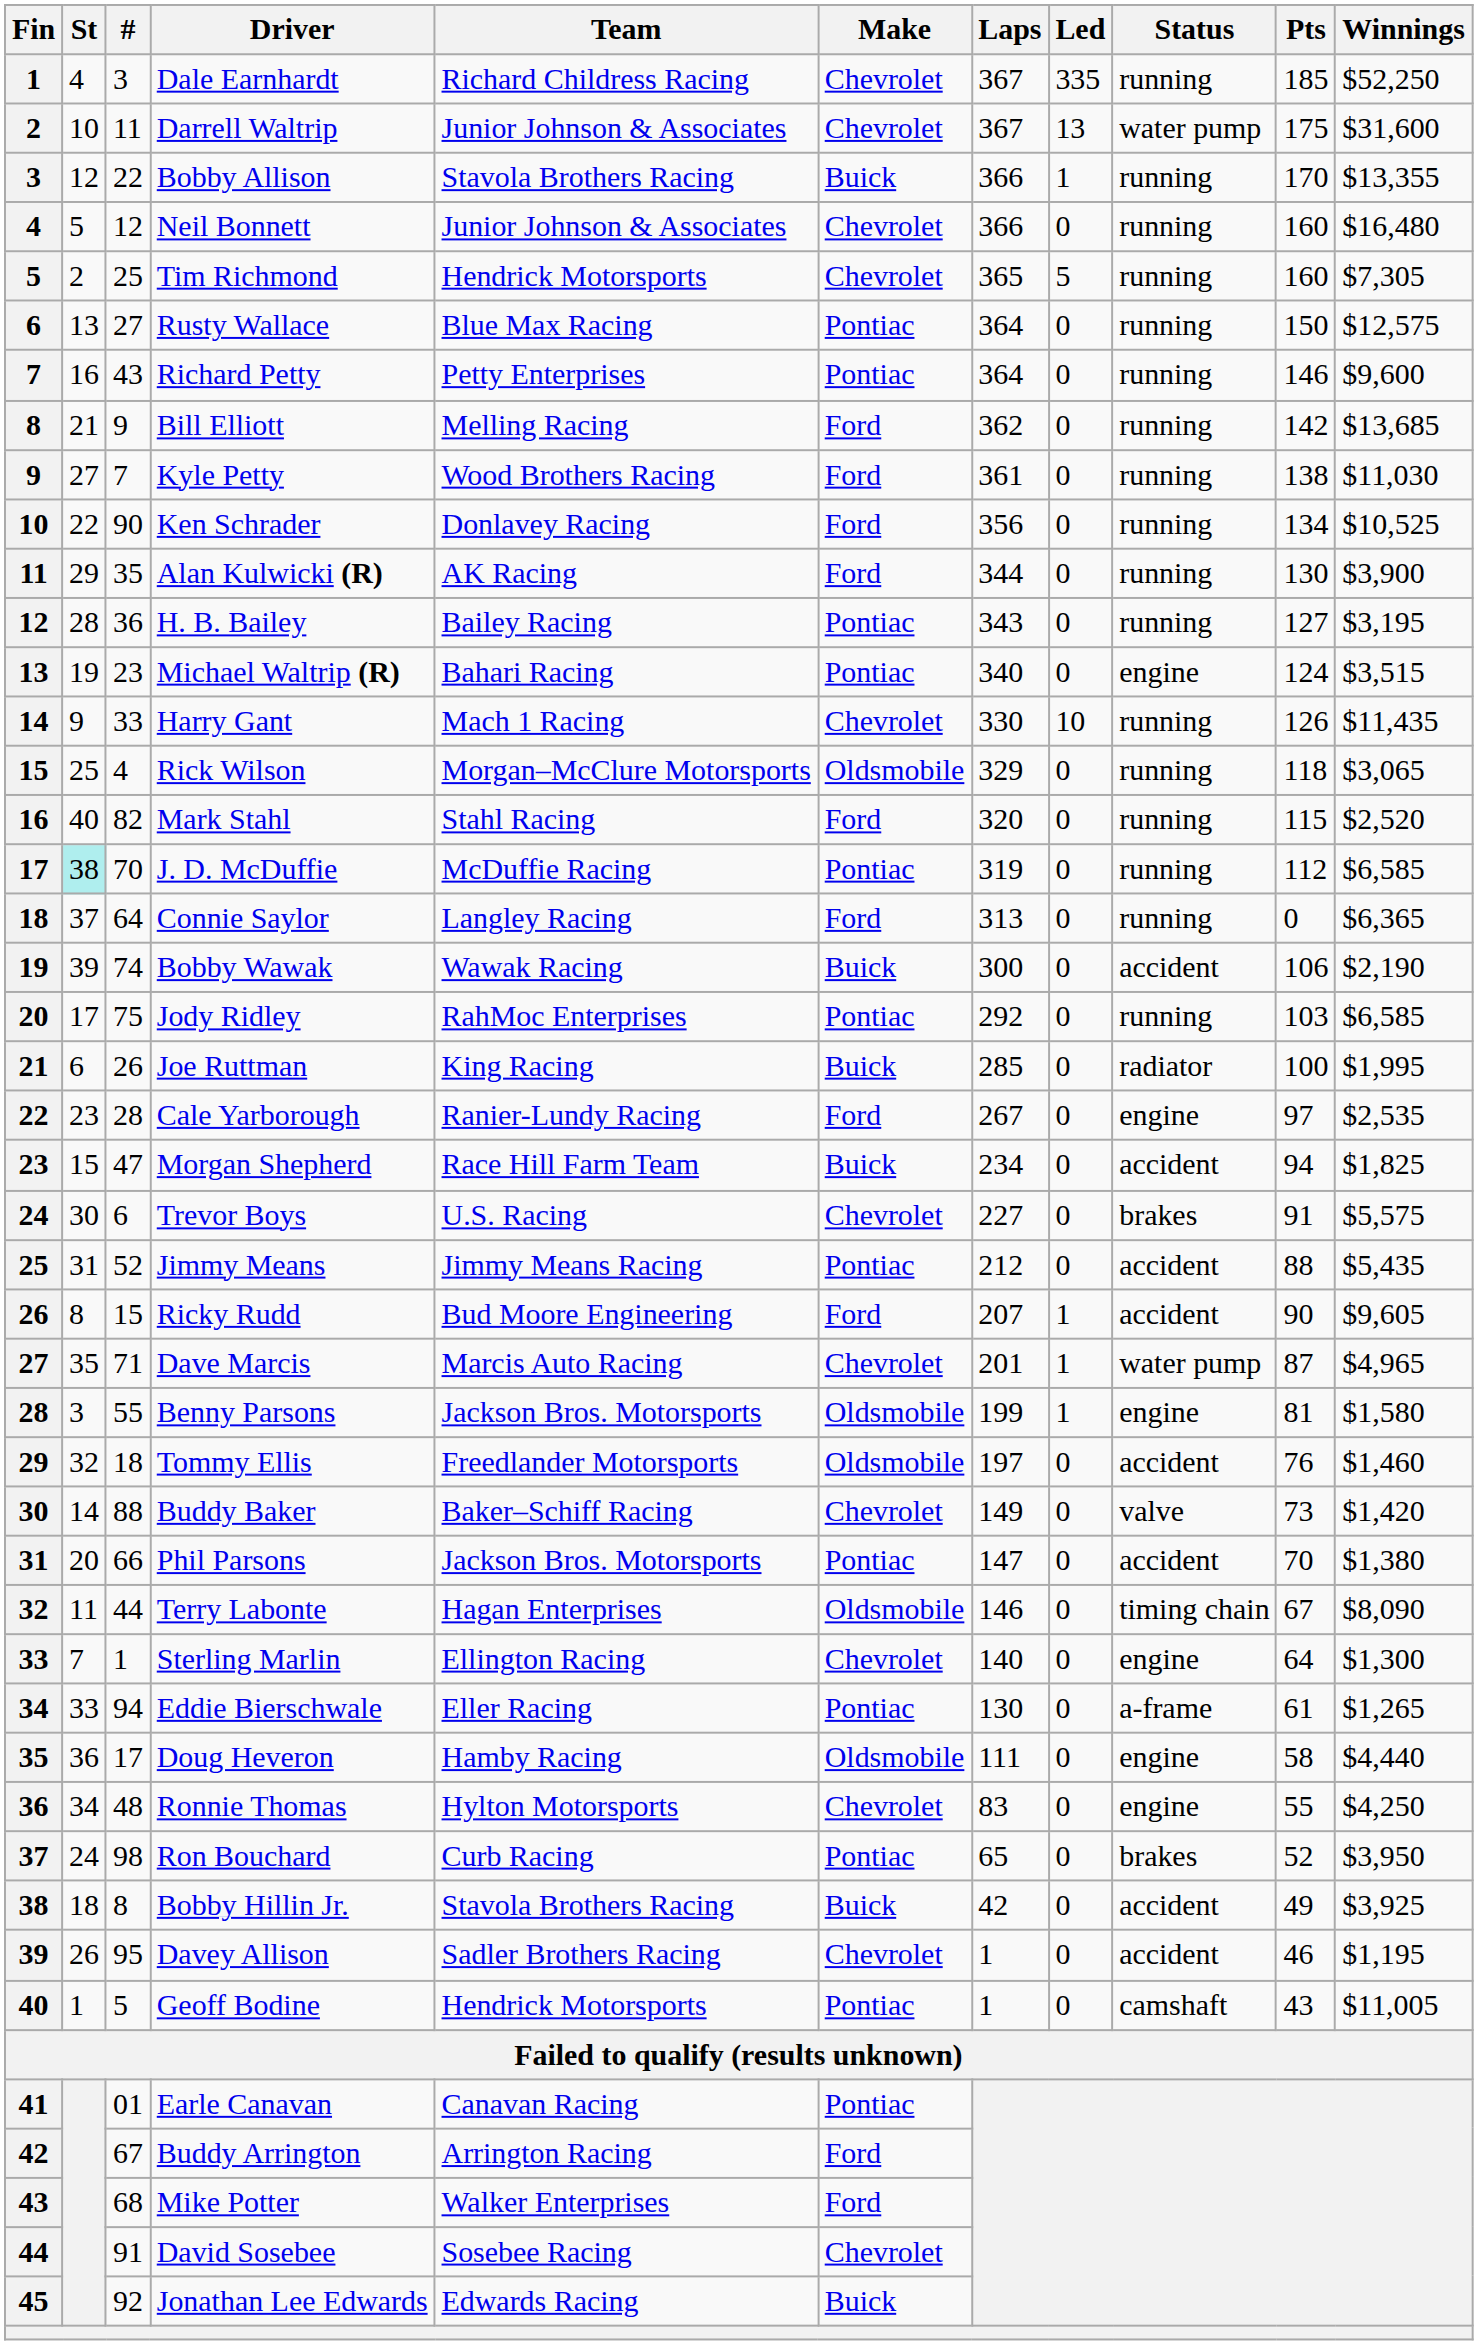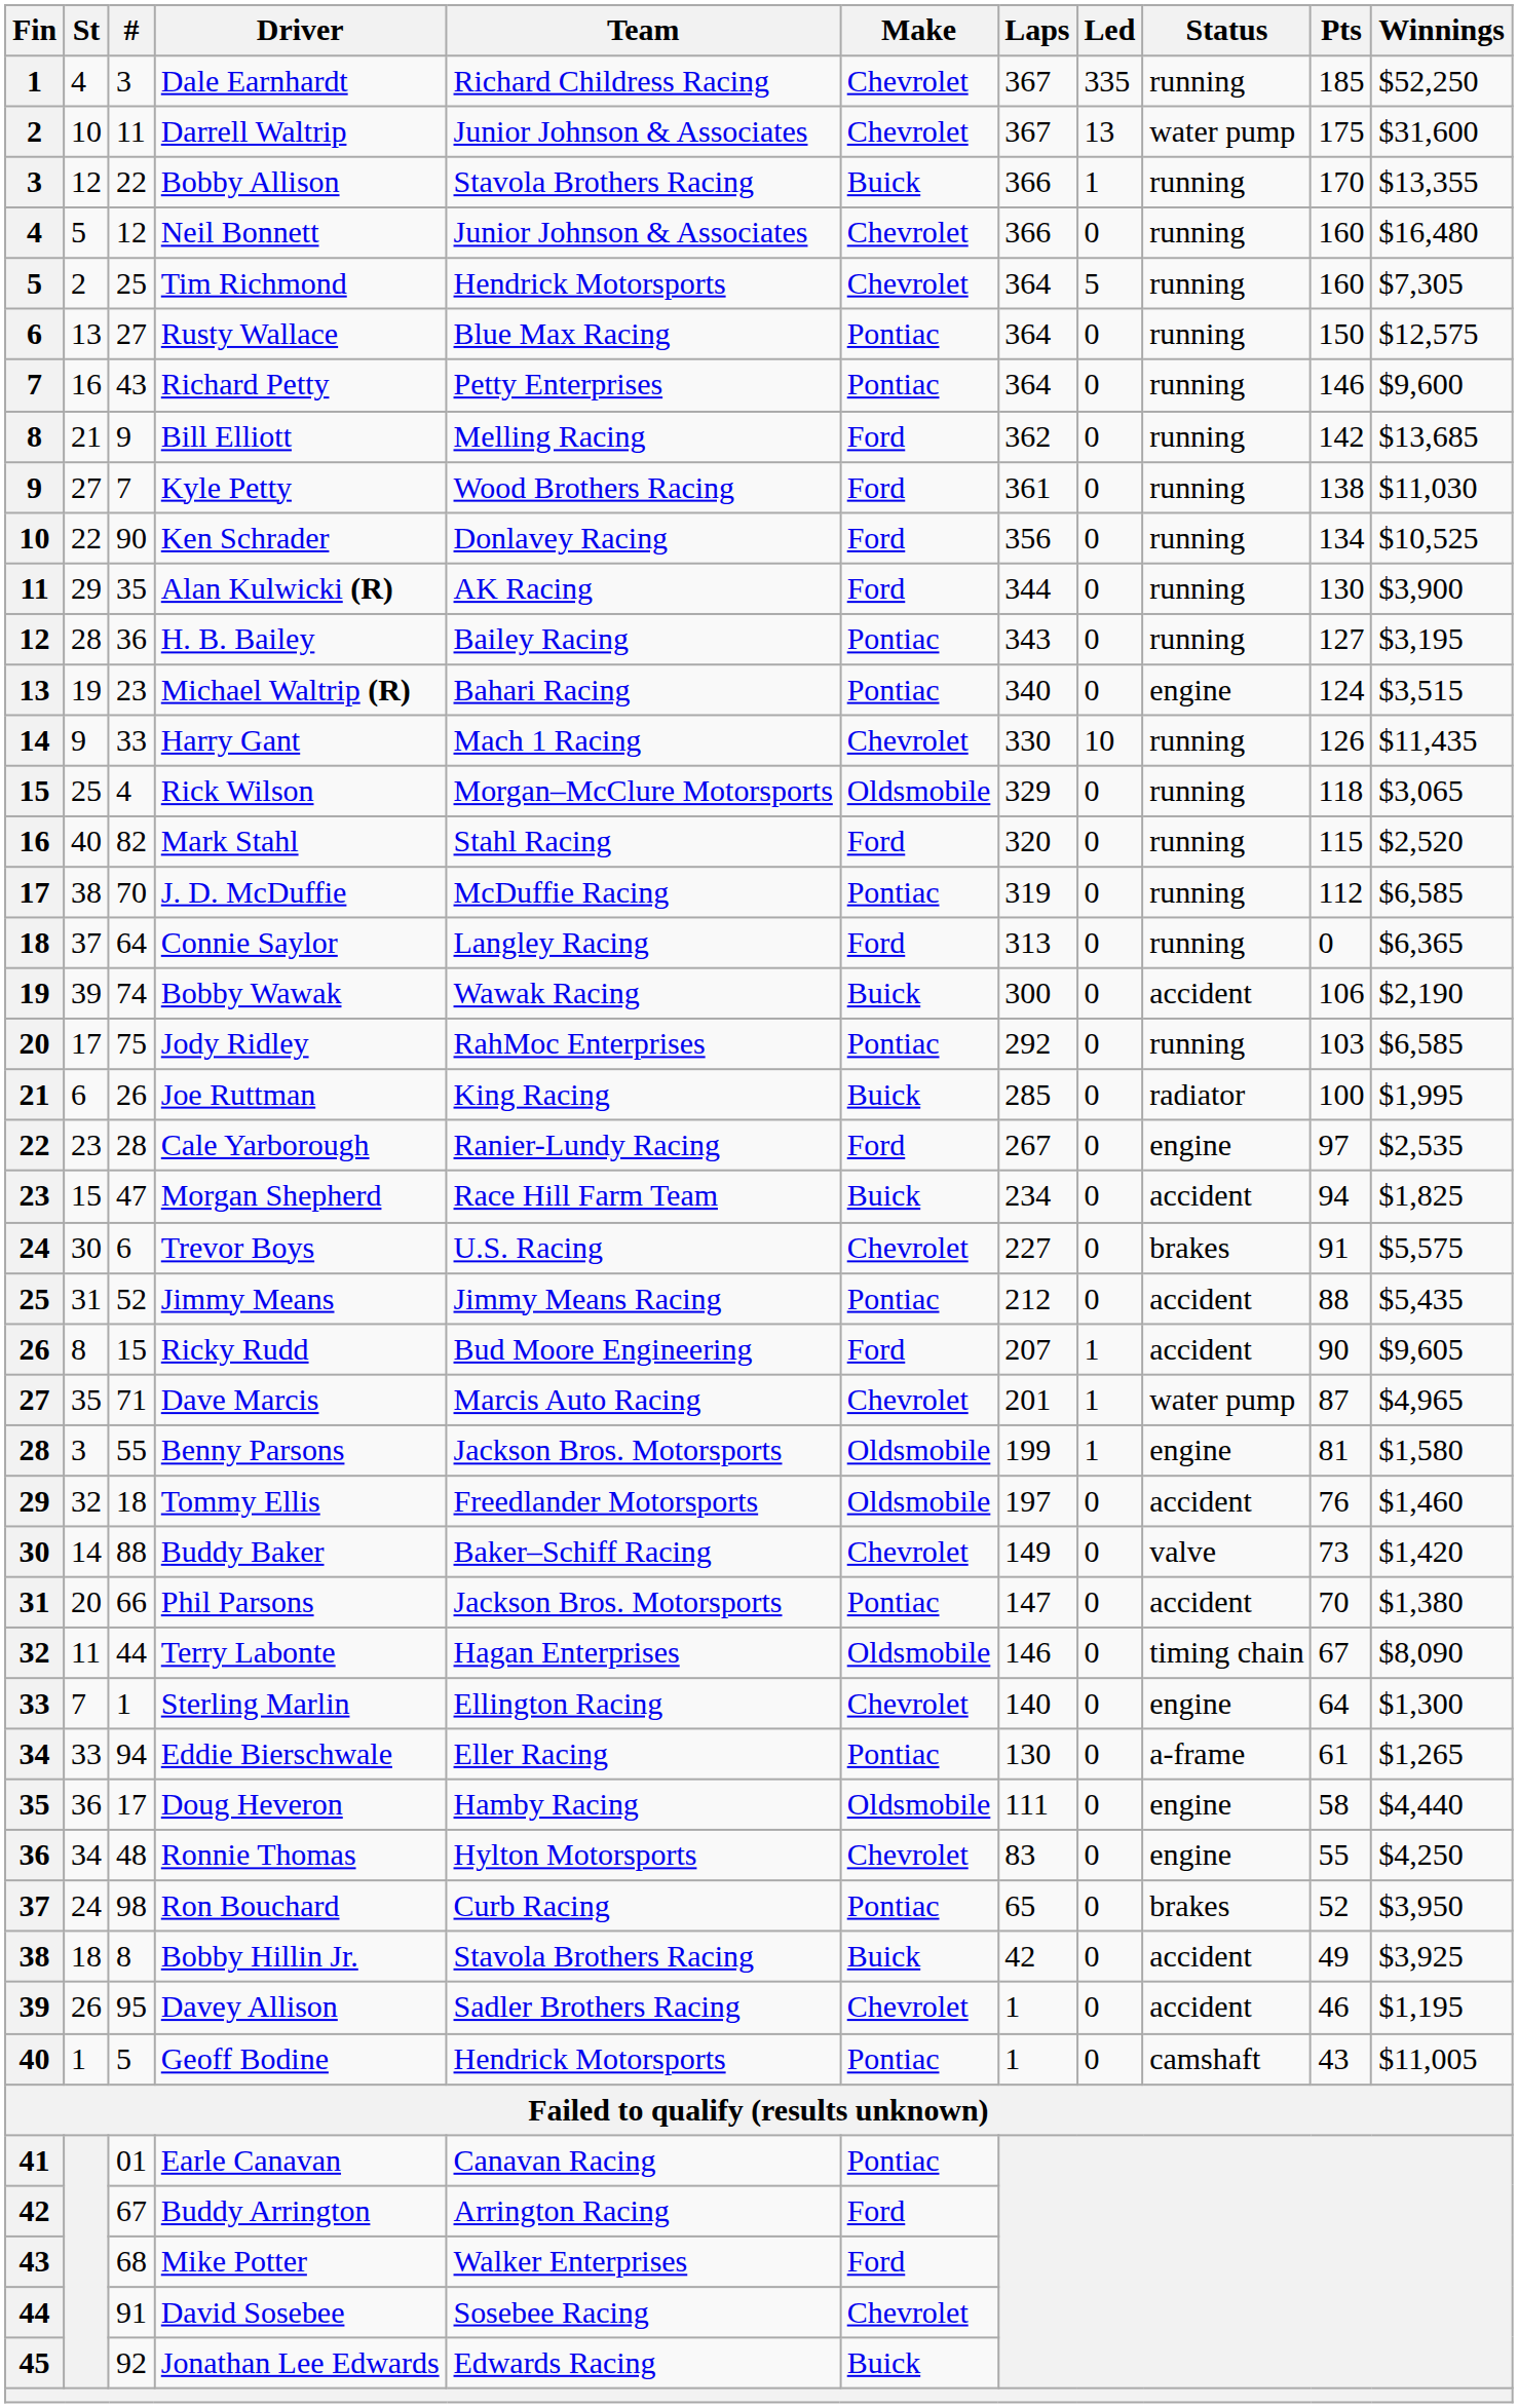Tim Richmond | Laps: 365 -> 364
J. D. McDuffie | St: paleturquoise background -> no background
